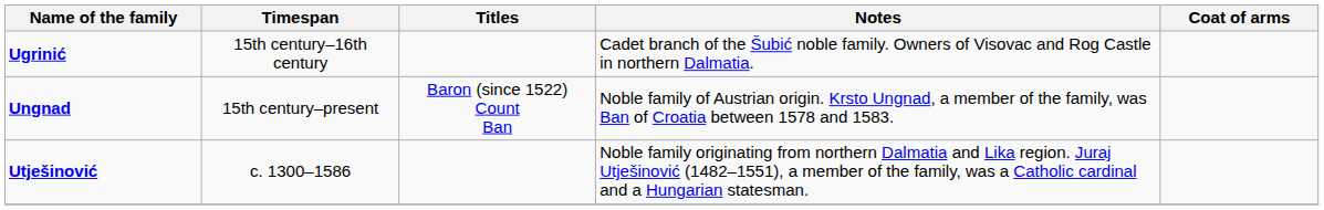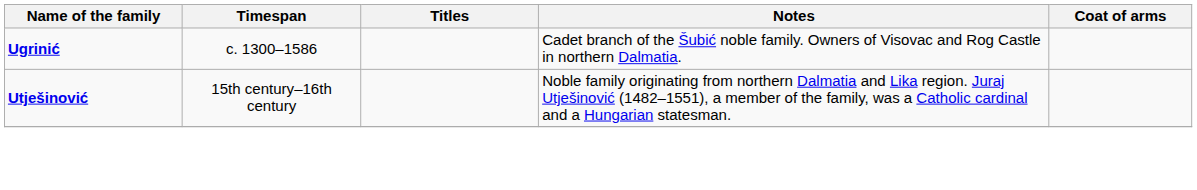Ugrinić | Timespan: 15th century–16th century -> c. 1300–1586
- row: Ungnad | 15th century–present | Baron (since 1522) Count Ban | Noble family of Austrian origin. Krsto Ungnad, a member of the family, was Ban of Croatia between 1578 and 1583.
Utješinović | Timespan: c. 1300–1586 -> 15th century–16th century
